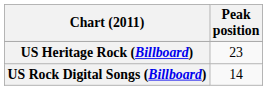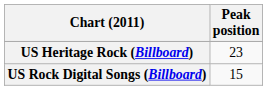US Rock Digital Songs (Billboard) | Peak position: 14 -> 15
